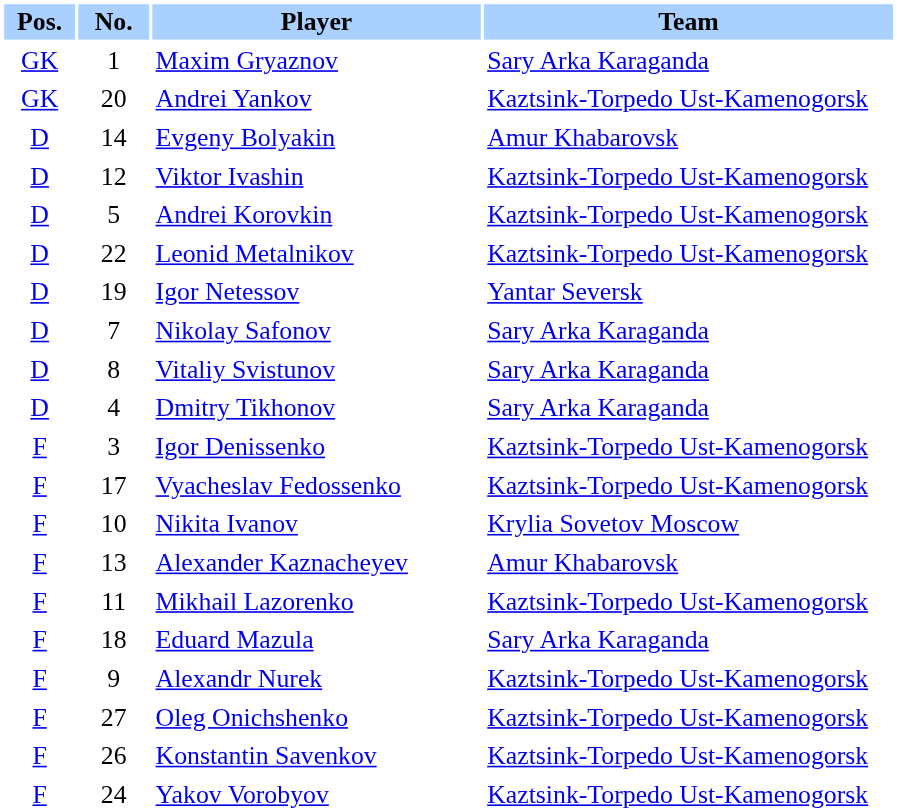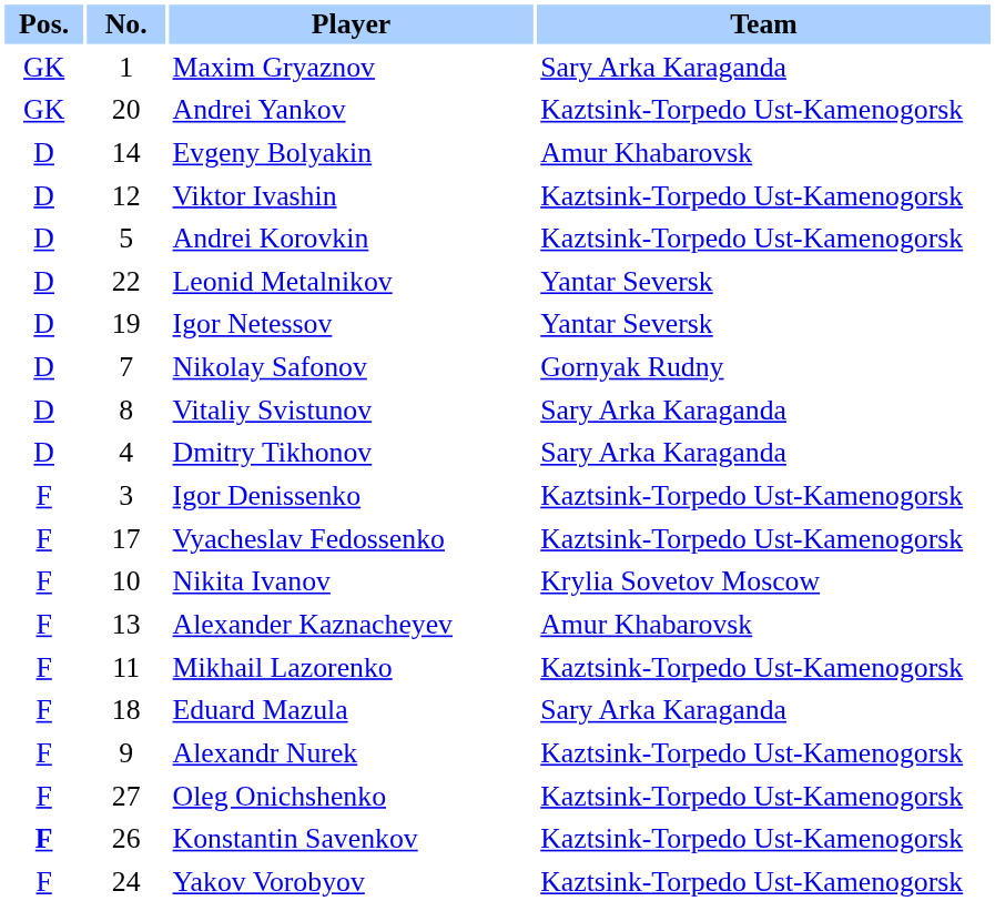Leonid Metalnikov | Team: Kaztsink-Torpedo Ust-Kamenogorsk -> Yantar Seversk
Nikolay Safonov | Team: Sary Arka Karaganda -> Gornyak Rudny
Konstantin Savenkov | Pos.: normal -> bold
